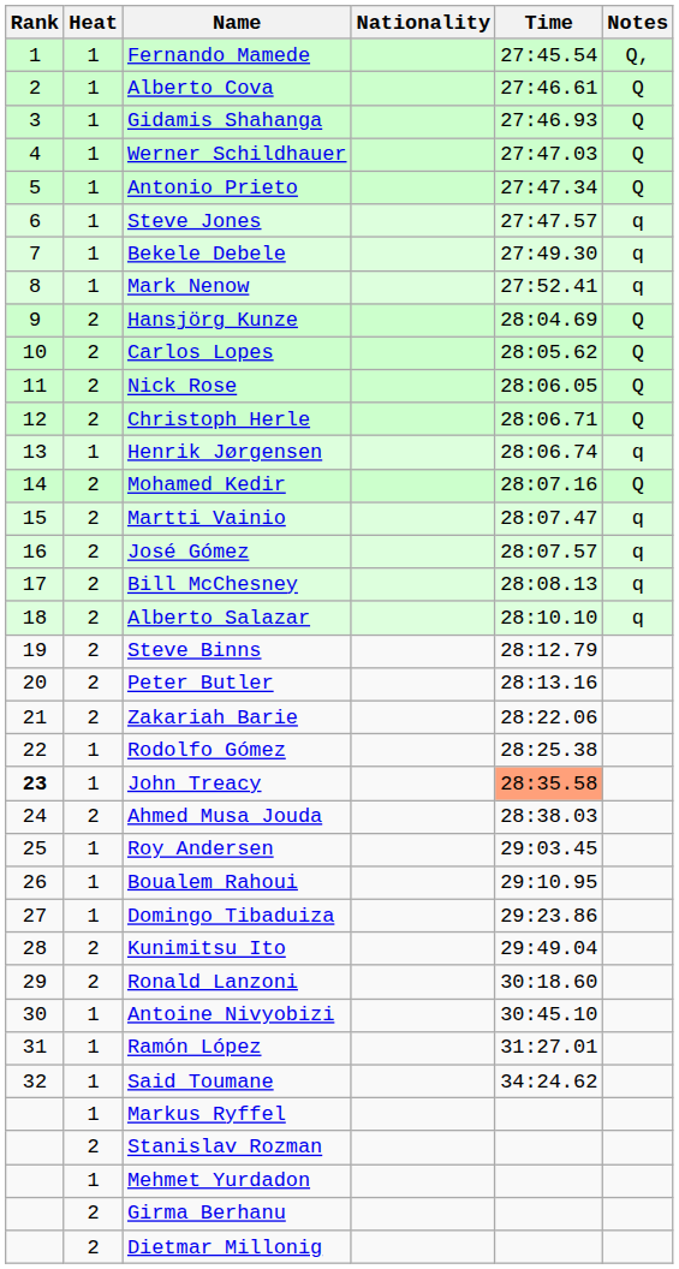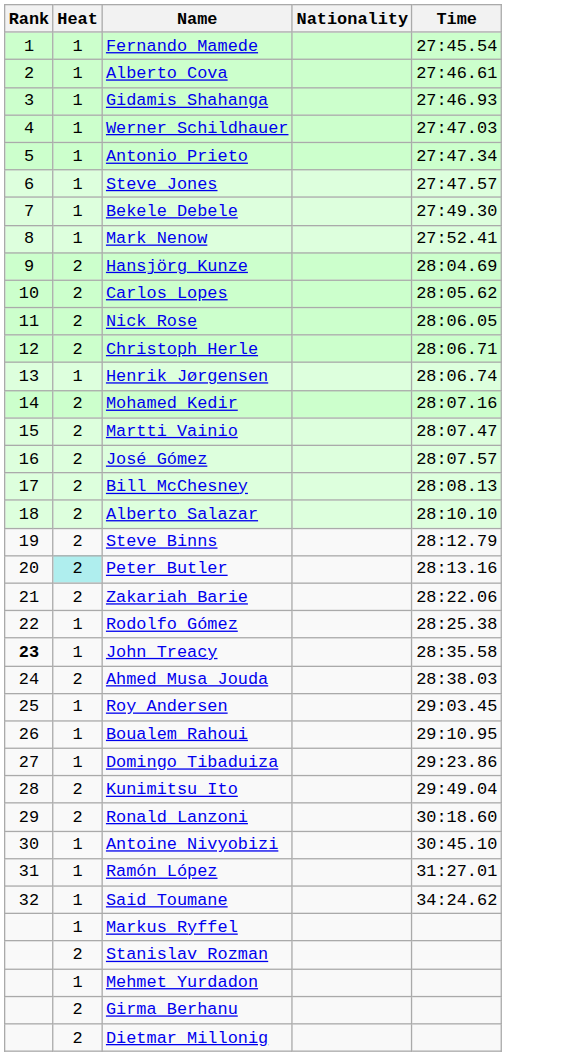- column: Notes | Q, | Q | Q | Q | Q | q | q | q | Q | Q | Q | Q | q | Q | q | q | q | q
Peter Butler | Heat: no background -> paleturquoise background
John Treacy | Time: lightsalmon background -> no background
